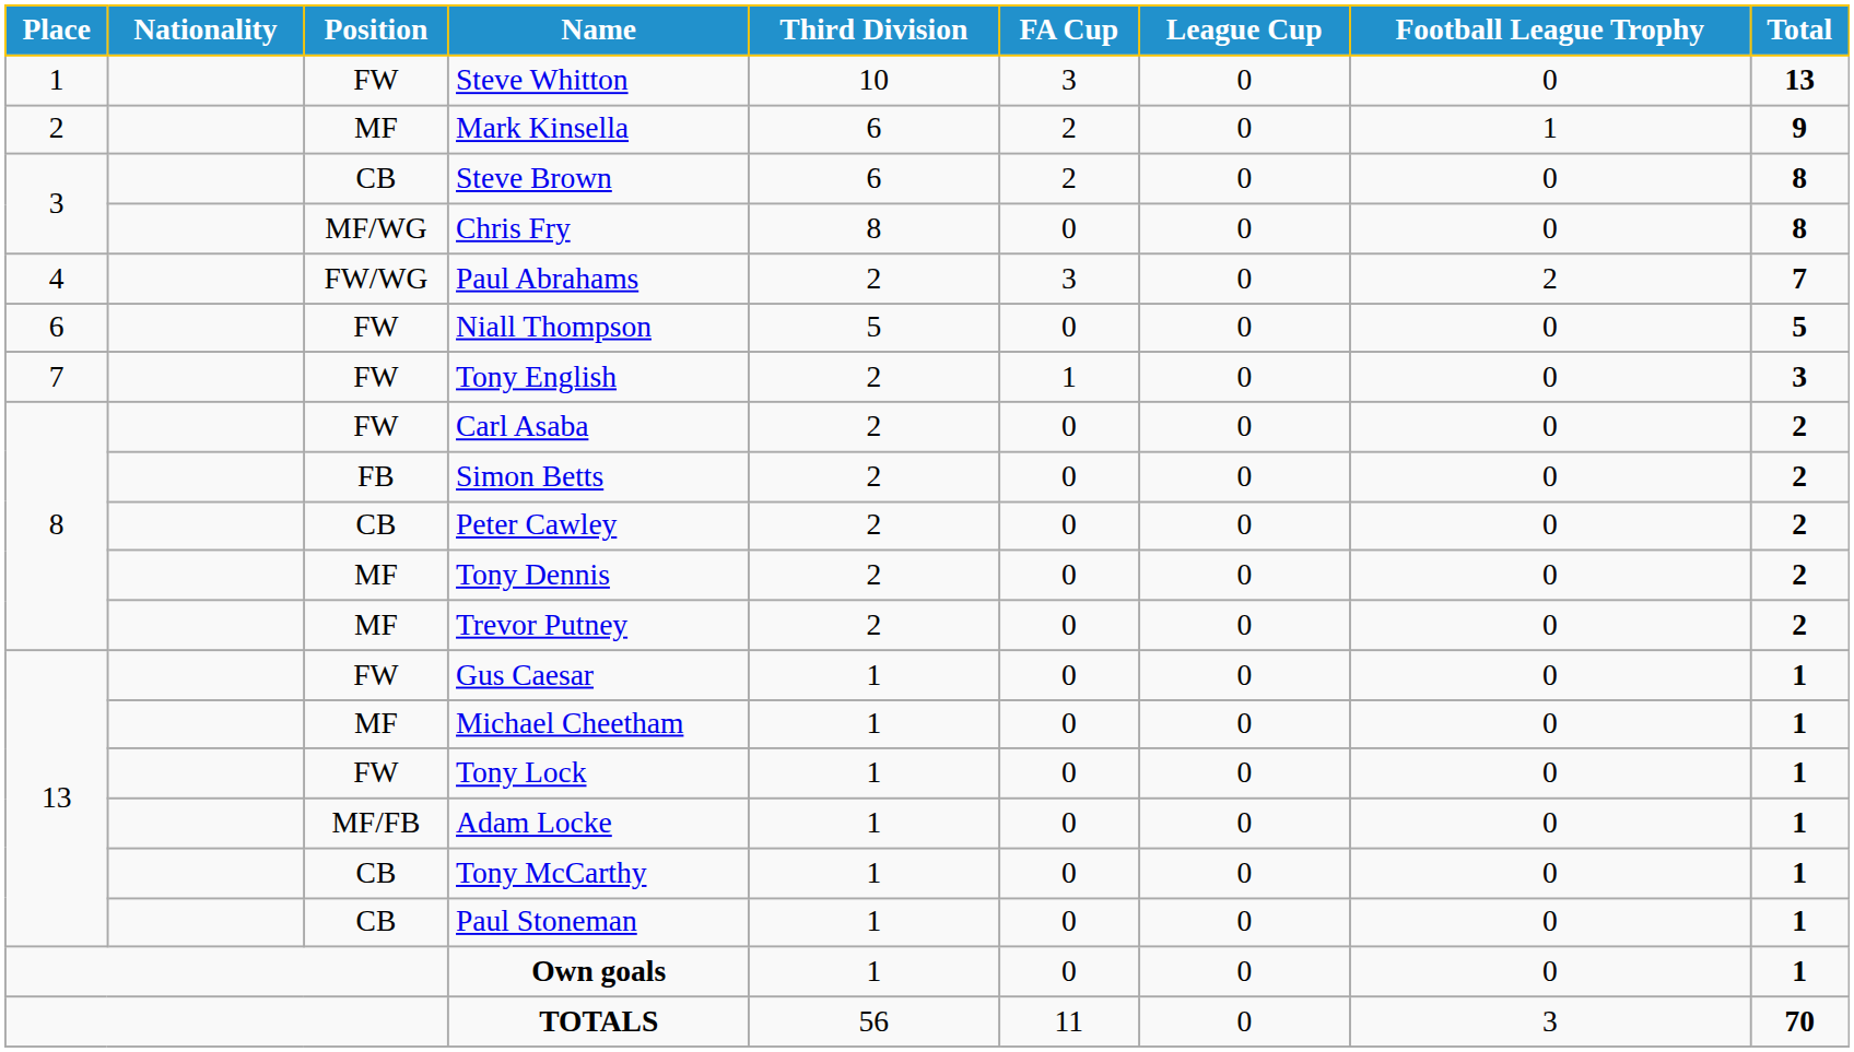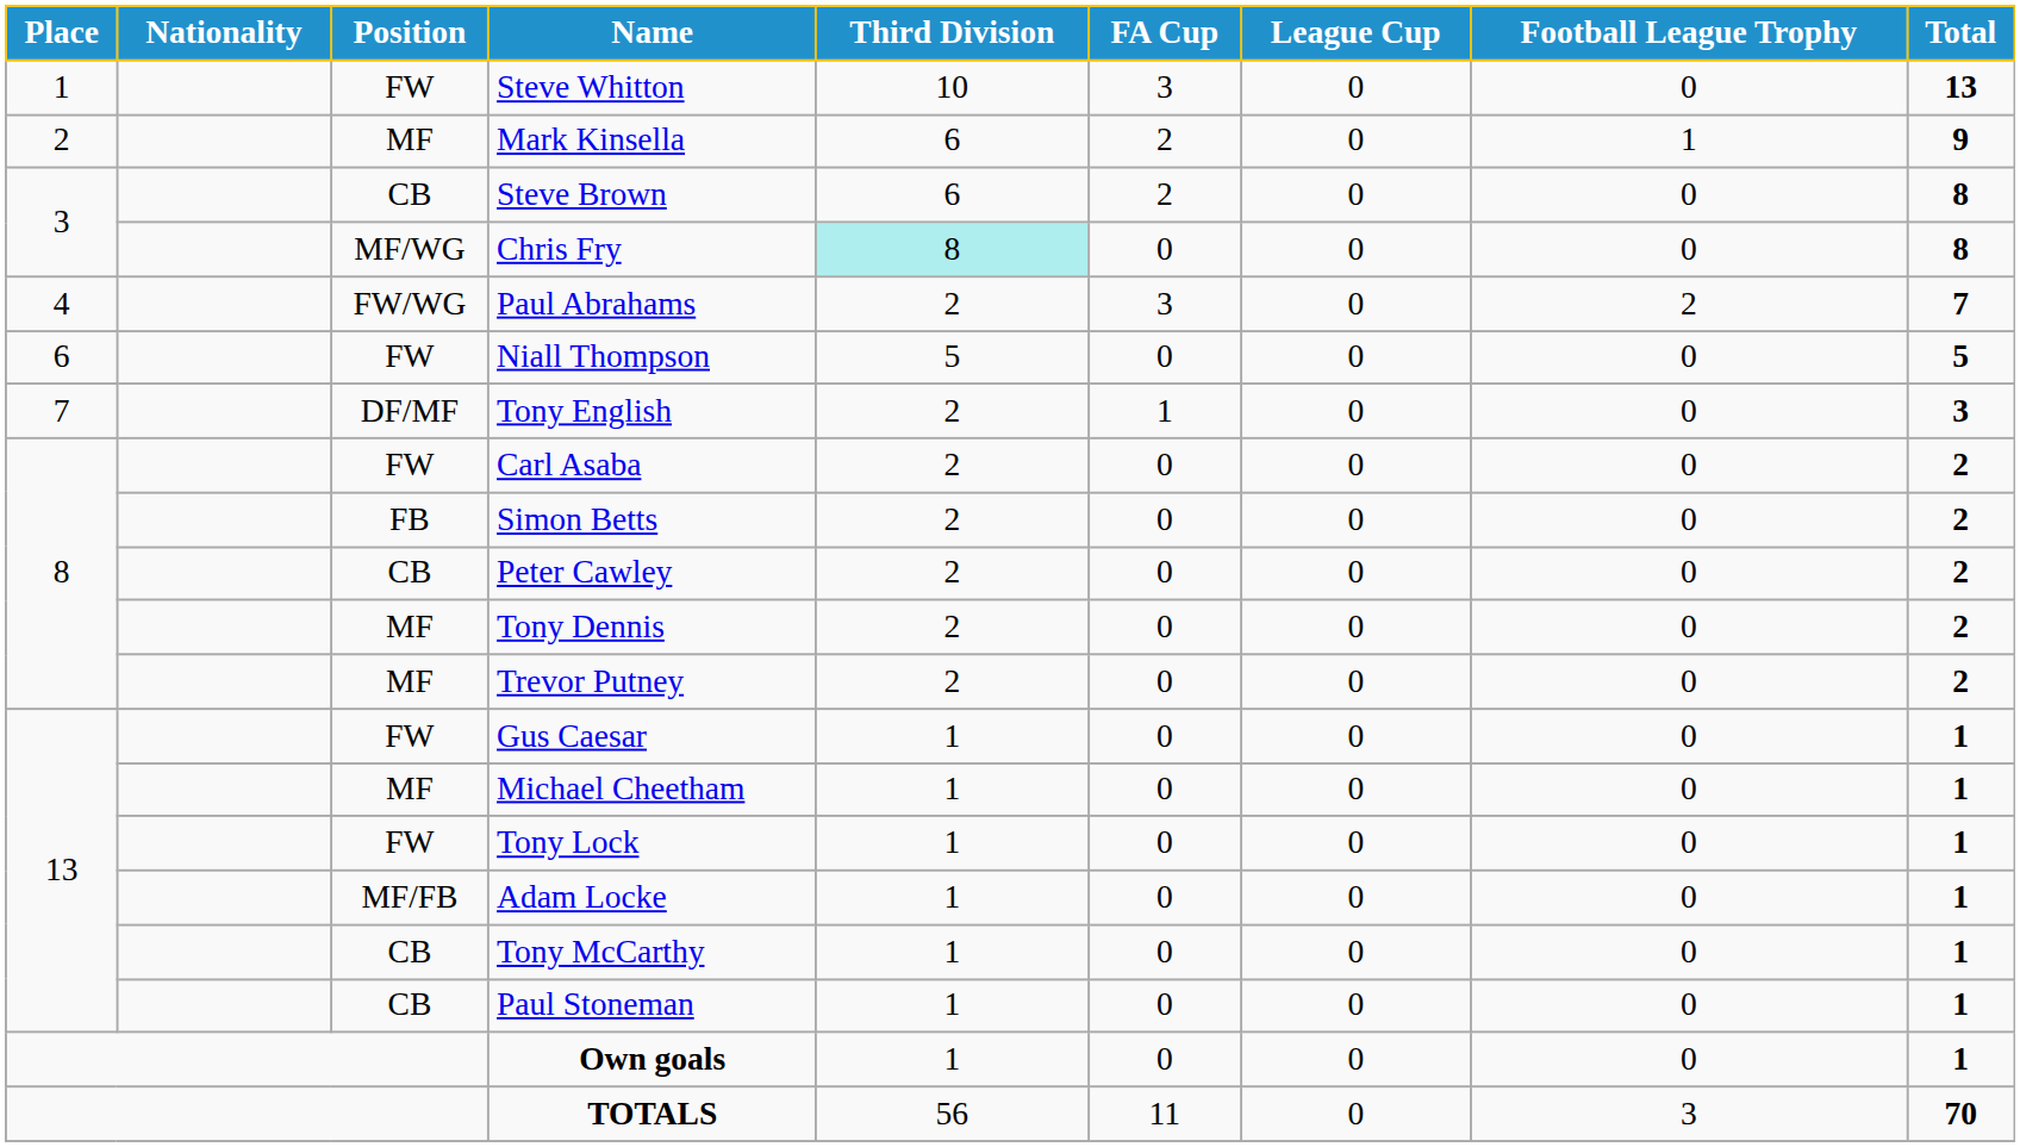Chris Fry | Third Division: no background -> paleturquoise background
Tony English | Position: FW -> DF/MF
